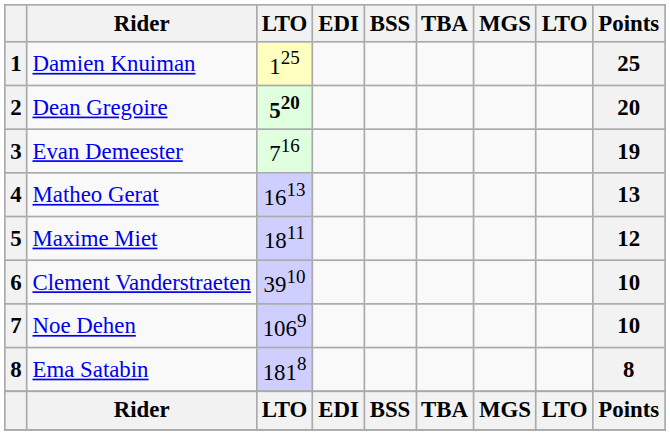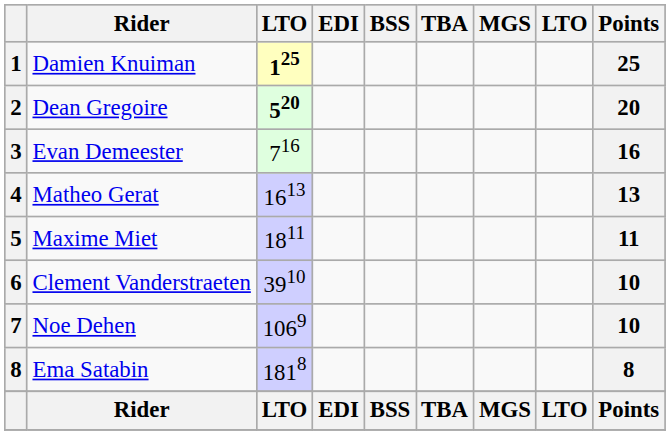Damien Knuiman | column 3: normal -> bold
Evan Demeester | Points: 19 -> 16
Maxime Miet | Points: 12 -> 11
